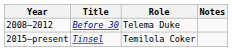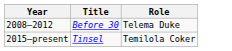- column: Notes
